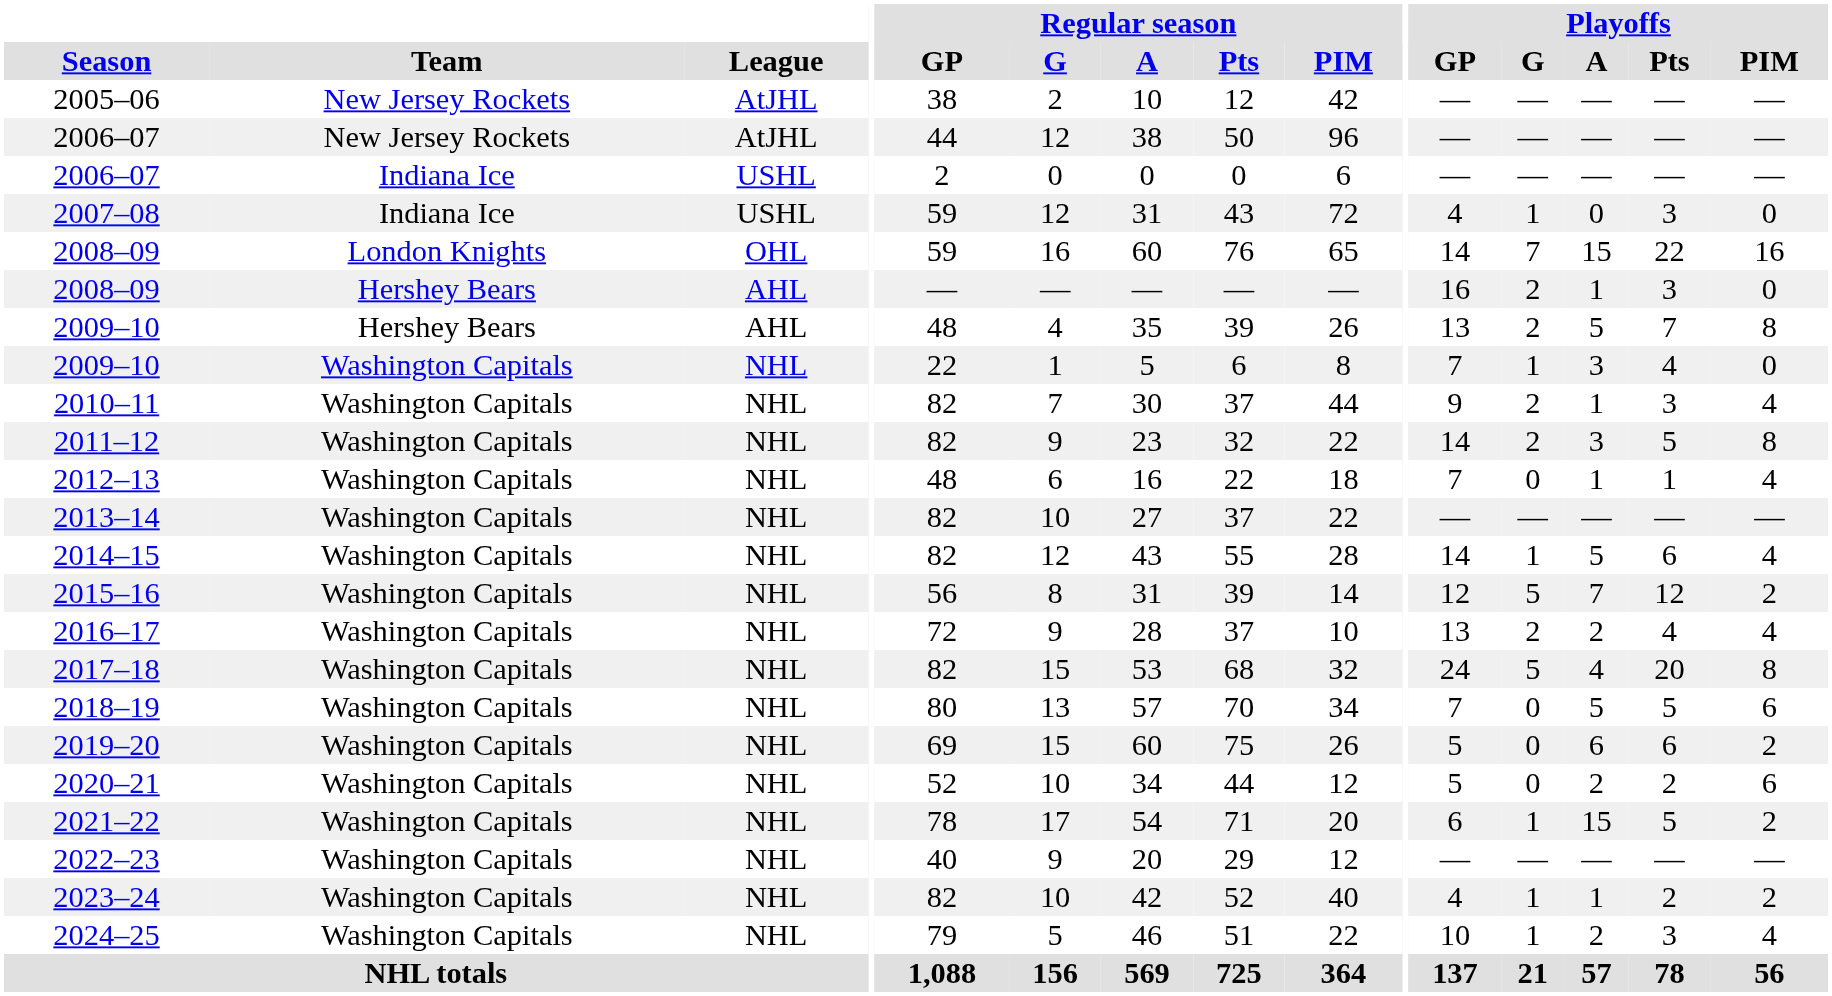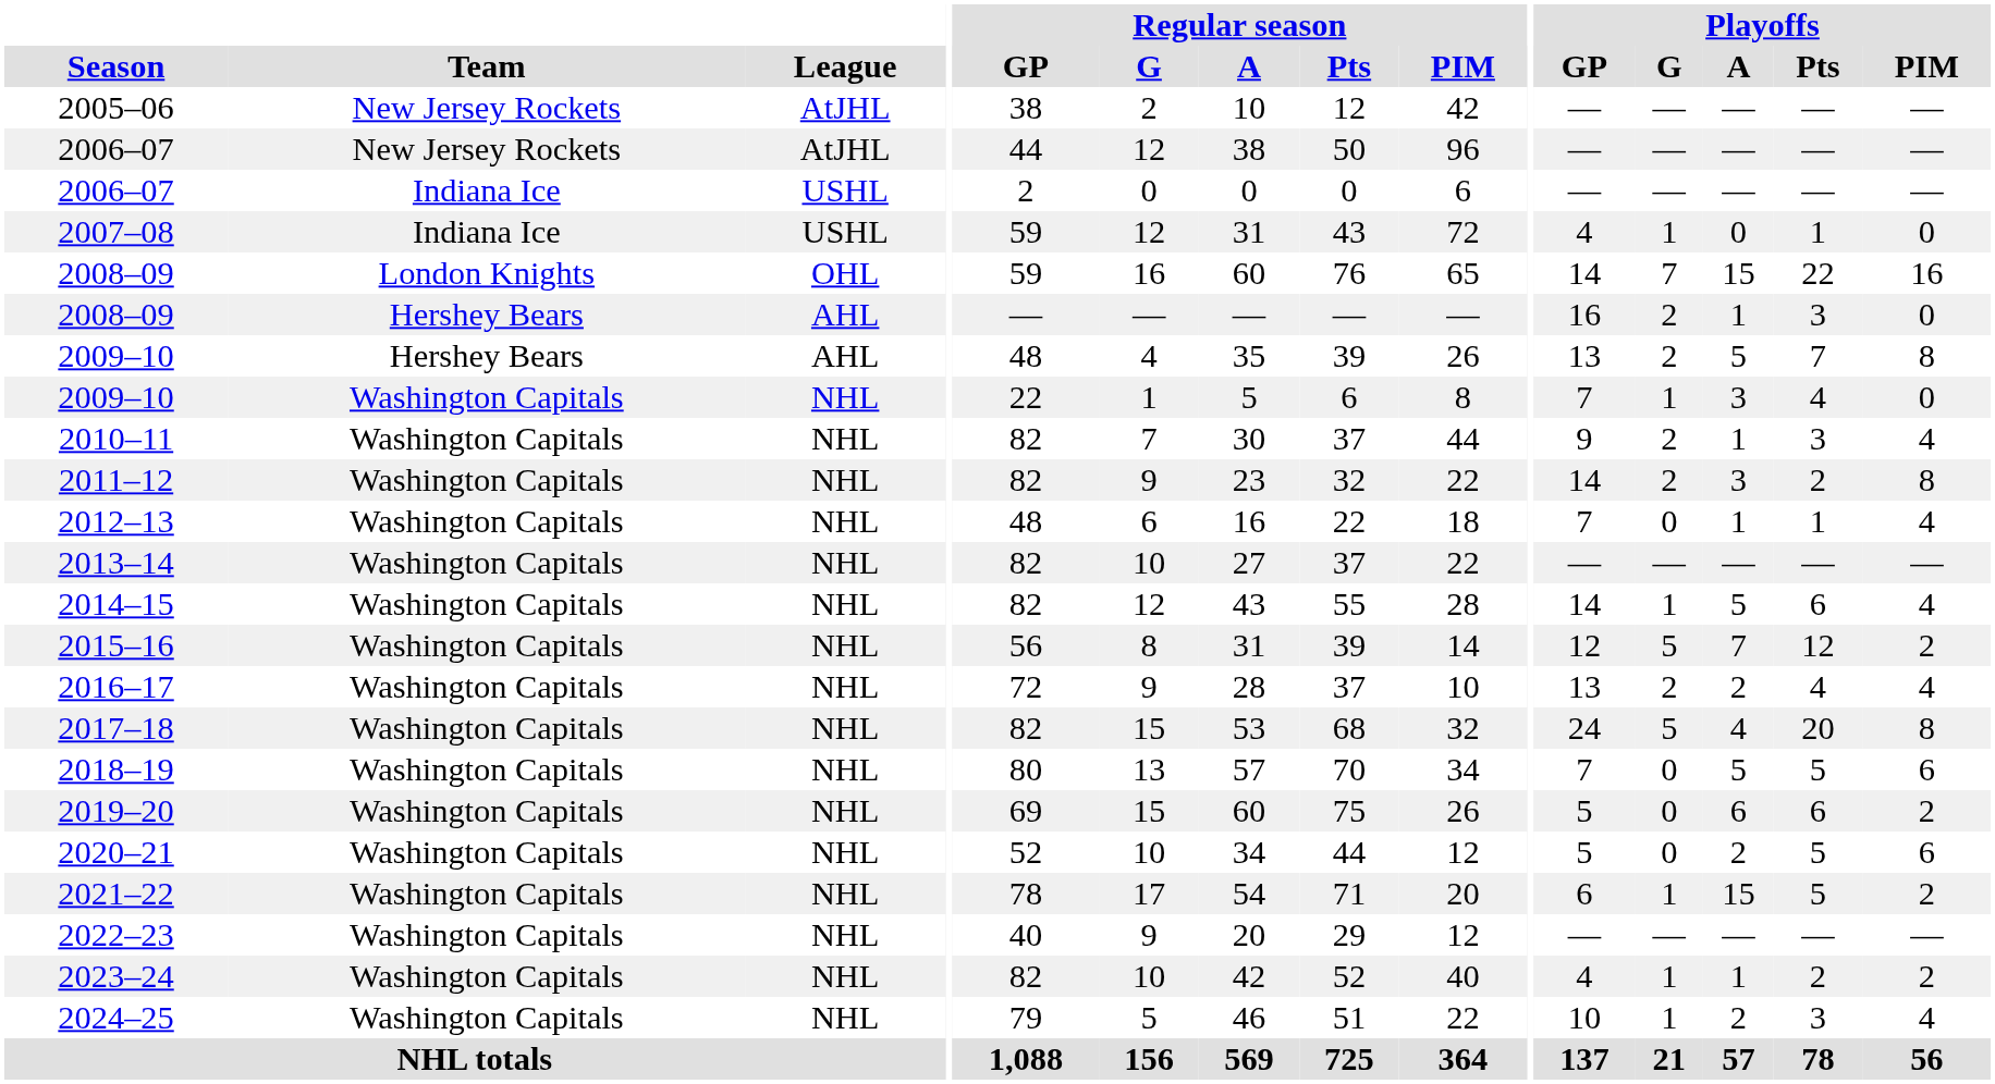2007–08 | Playoffs / Pts: 3 -> 1
2011–12 | Playoffs / Pts: 5 -> 2
2020–21 | Playoffs / Pts: 2 -> 5
